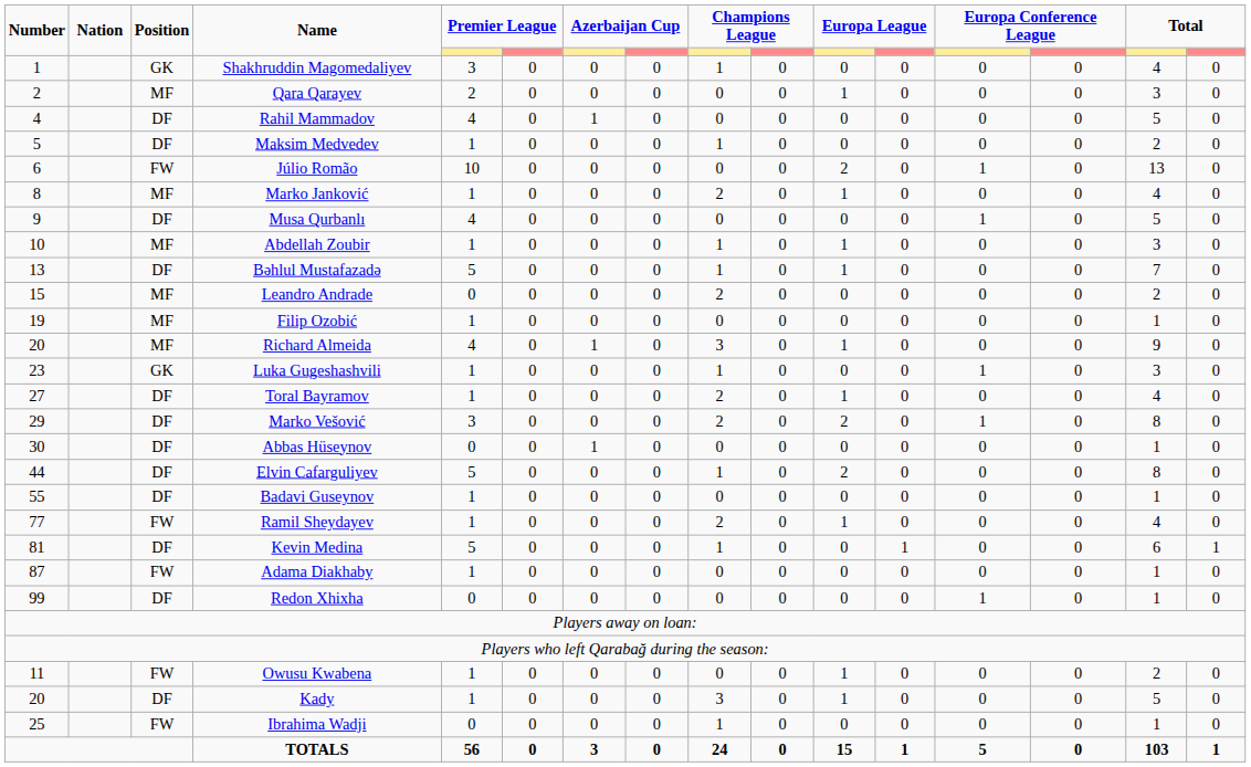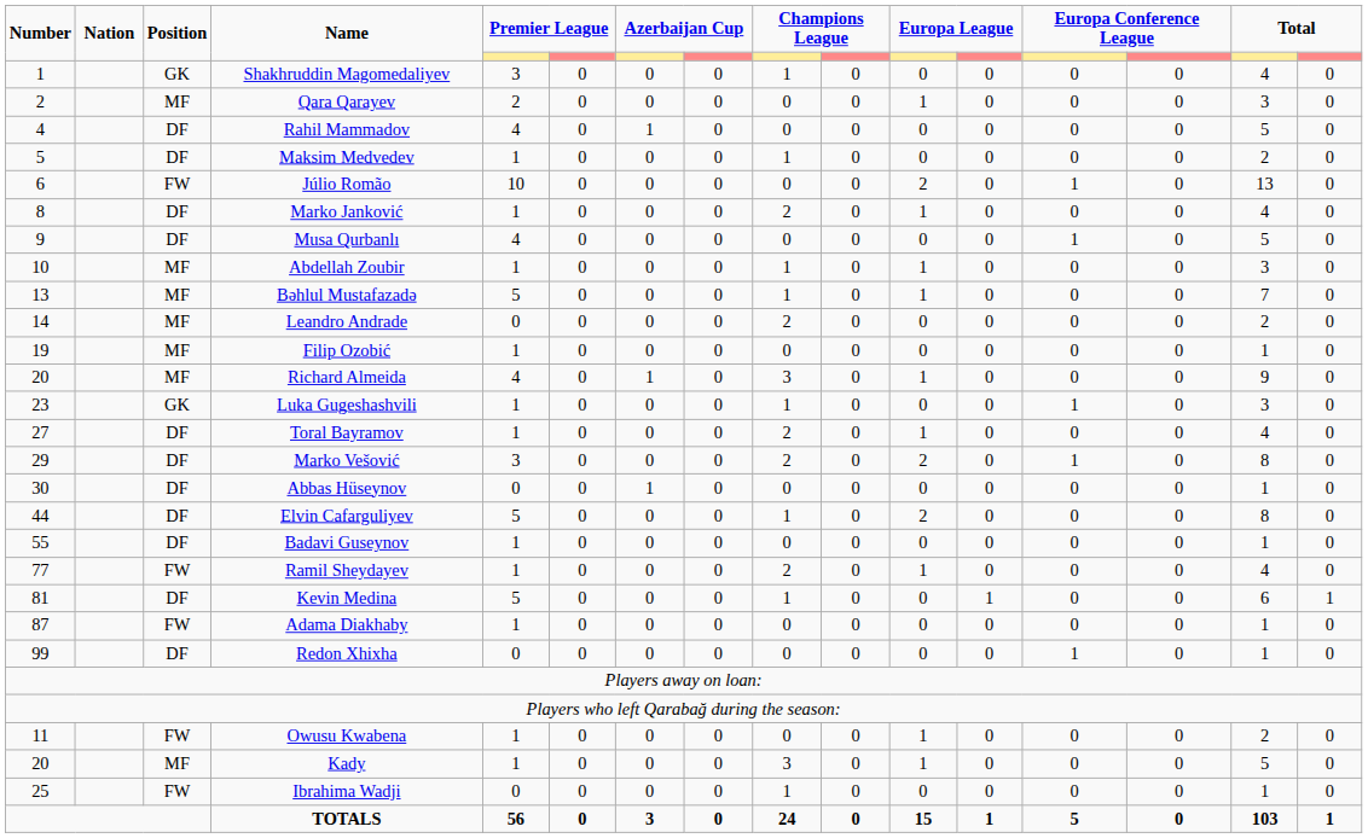Marko Janković | Position: MF -> DF
Bəhlul Mustafazadə | Position: DF -> MF
Leandro Andrade | Number: 15 -> 14
Kady | Position: DF -> MF
